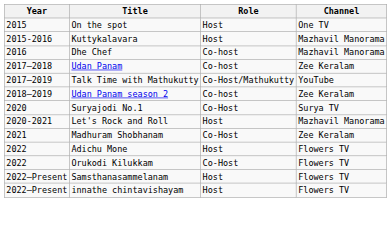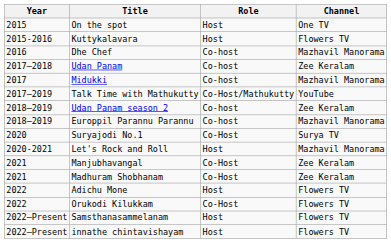Kuttykalavara | Channel: Mazhavil Manorama -> Flowers TV
+ row: 2017 | Midukki | Co-host | Mazhavil Manorama
+ row: 2018–2019 | Europpil Parannu Parannu | Co-host | Mazhavil Manorama
+ row: 2021 | Manjubhavangal | Co-Host | Zee Keralam
